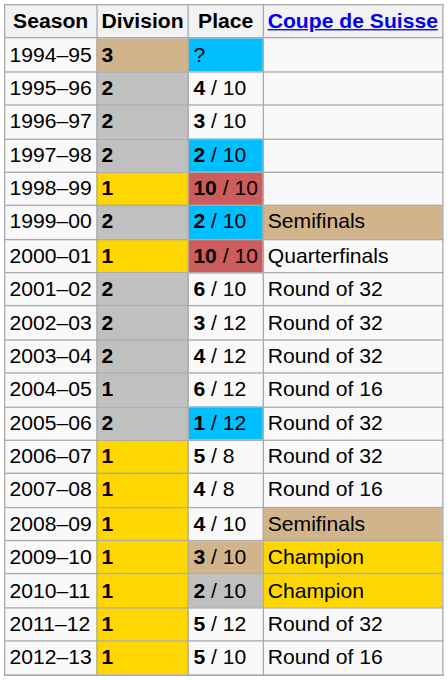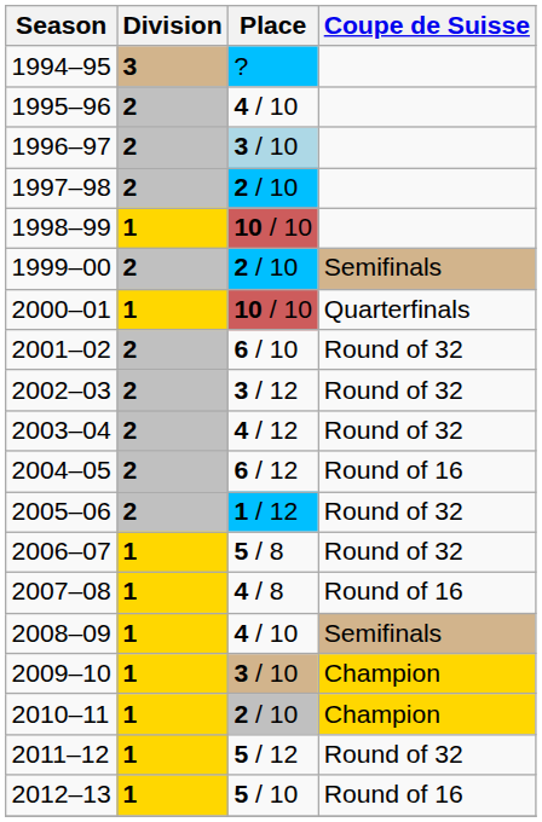1996–97 | Place: no background -> lightblue background
2004–05 | Division: 1 -> 2
